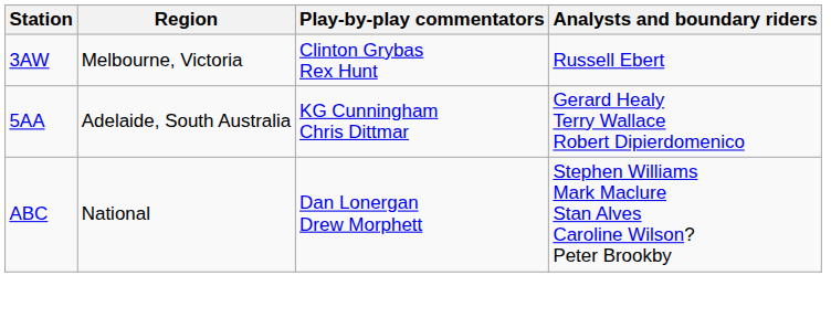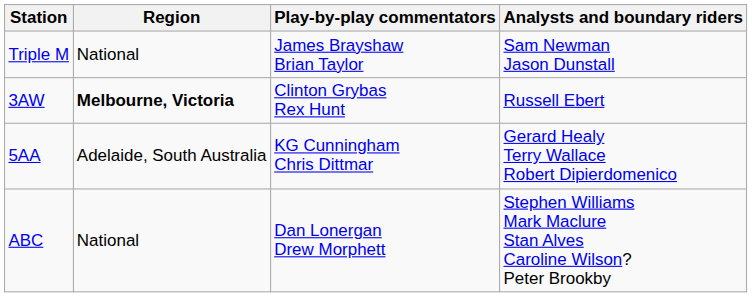+ row: Triple M | National | James Brayshaw Brian Taylor | Sam Newman Jason Dunstall
3AW | Region: normal -> bold
